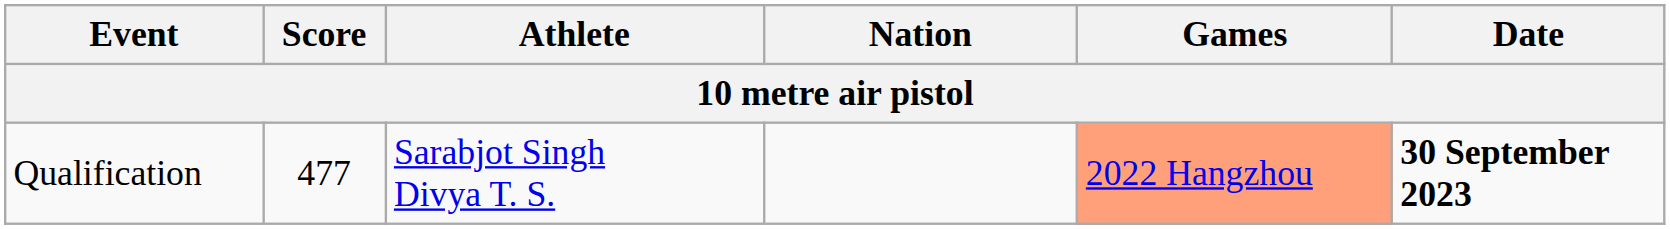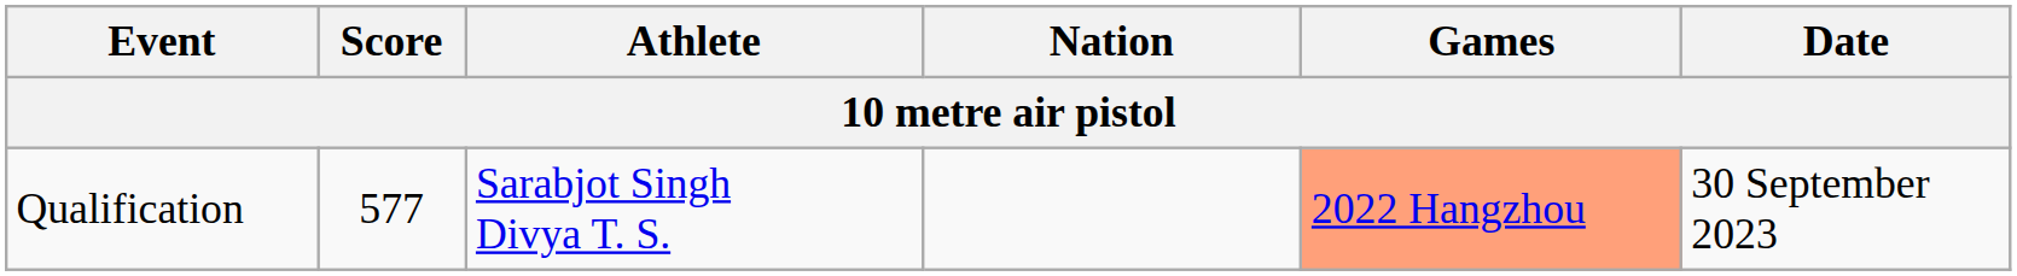Qualification | Score: 477 -> 577
Qualification | Date: bold -> normal
